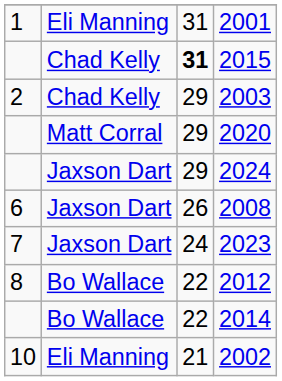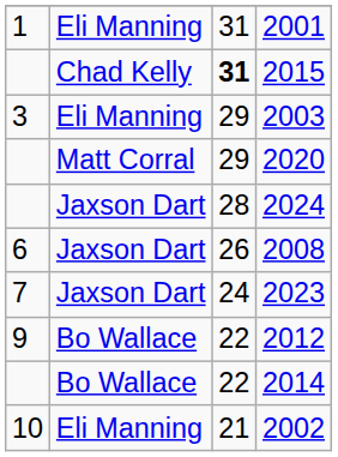2003 | column 1: 2 -> 3
2003 | column 2: Chad Kelly -> Eli Manning
2024 | column 3: 29 -> 28
2012 | column 1: 8 -> 9
